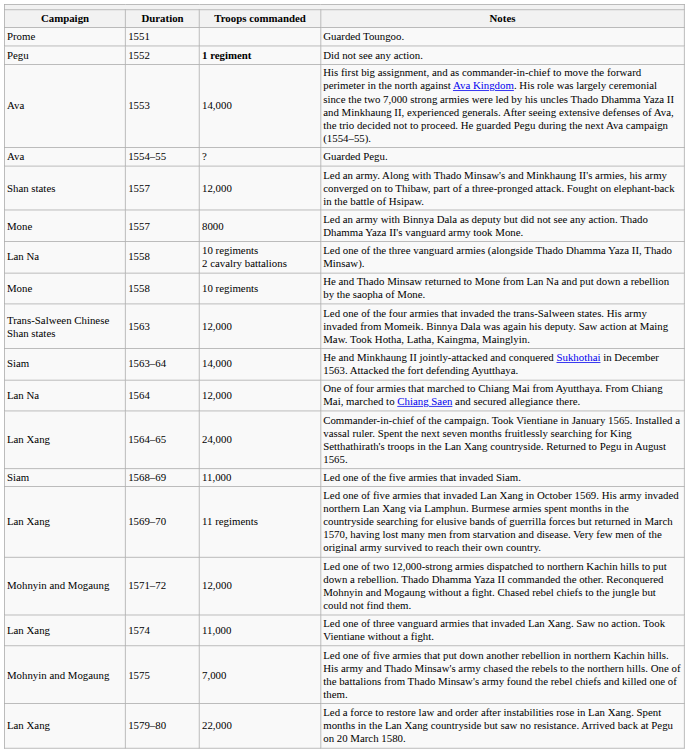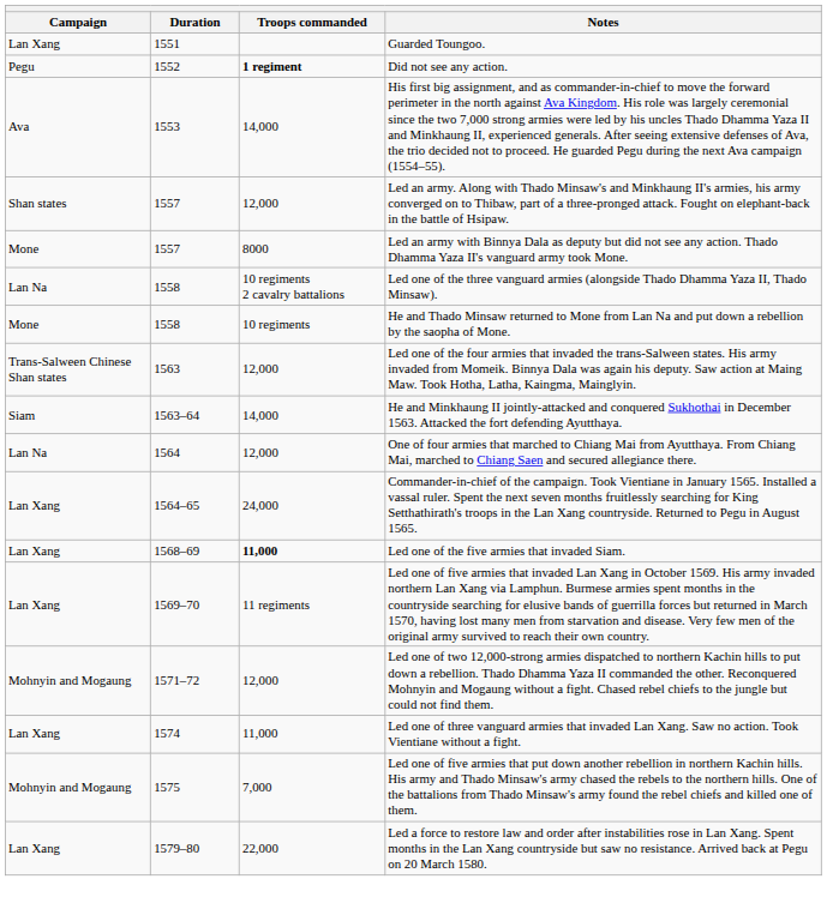Guarded Toungoo. | Campaign: Prome -> Lan Xang
- row: Ava | 1554–55 | ? | Guarded Pegu.
Led one of the five armies that invaded Siam. | Campaign: Siam -> Lan Xang
Led one of the five armies that invaded Siam. | Troops commanded: normal -> bold
